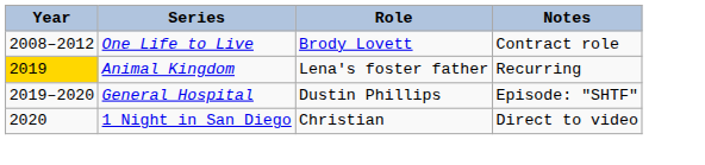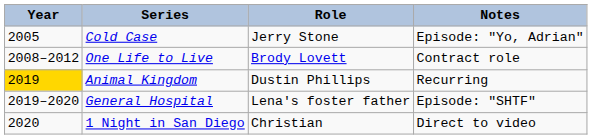+ row: 2005 | Cold Case | Jerry Stone | Episode: "Yo, Adrian"
Animal Kingdom | Role: Lena's foster father -> Dustin Phillips
General Hospital | Role: Dustin Phillips -> Lena's foster father
